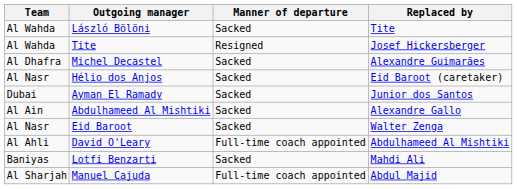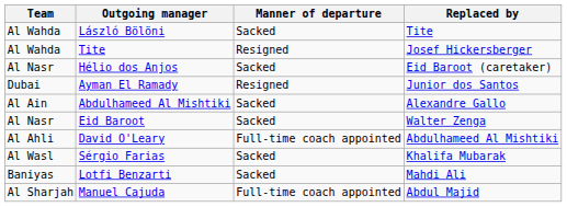- row: Al Dhafra | Michel Decastel | Sacked | Alexandre Guimarães
Ayman El Ramady | Manner of departure: Sacked -> Resigned
+ row: Al Wasl | Sérgio Farias | Sacked | Khalifa Mubarak
